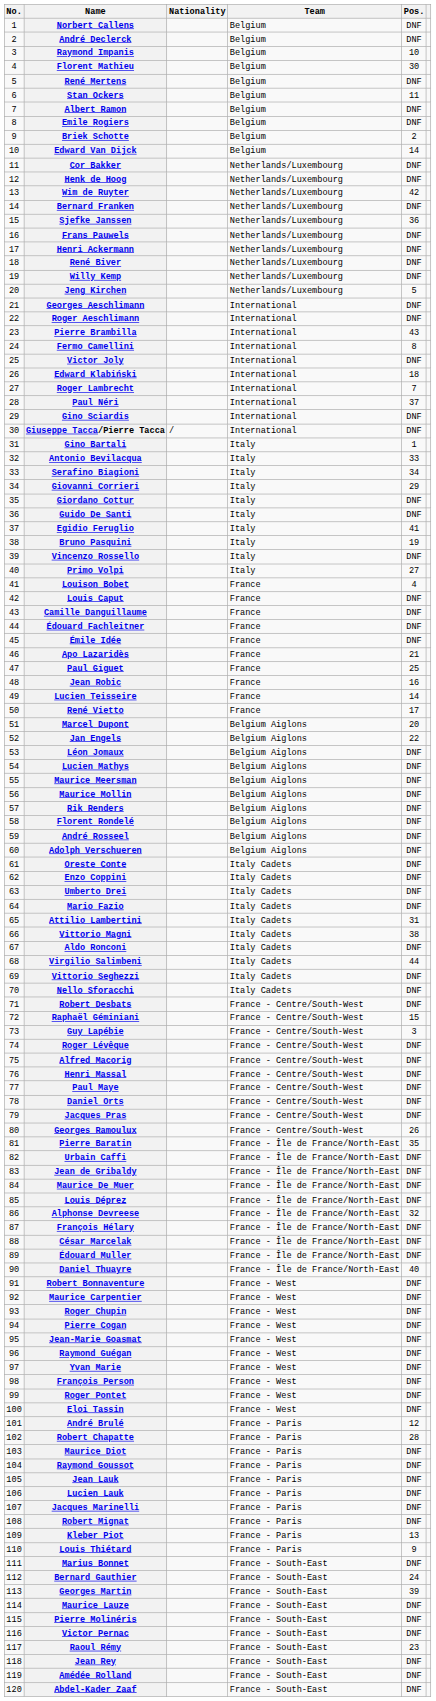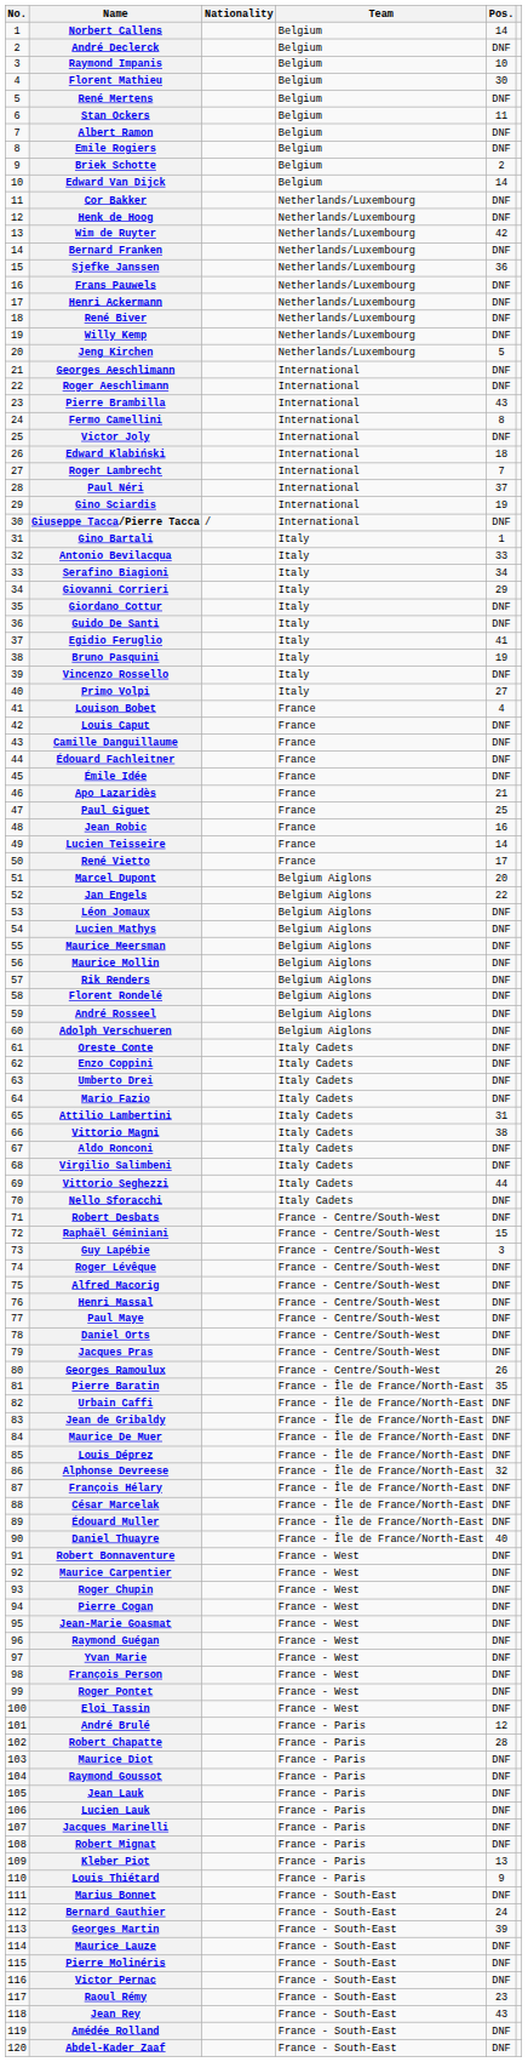Norbert Callens | Pos.: DNF -> 14
Gino Sciardis | Pos.: DNF -> 19
Virgilio Salimbeni | Pos.: 44 -> DNF
Vittorio Seghezzi | Pos.: DNF -> 44
Jean Rey | Pos.: DNF -> 43
